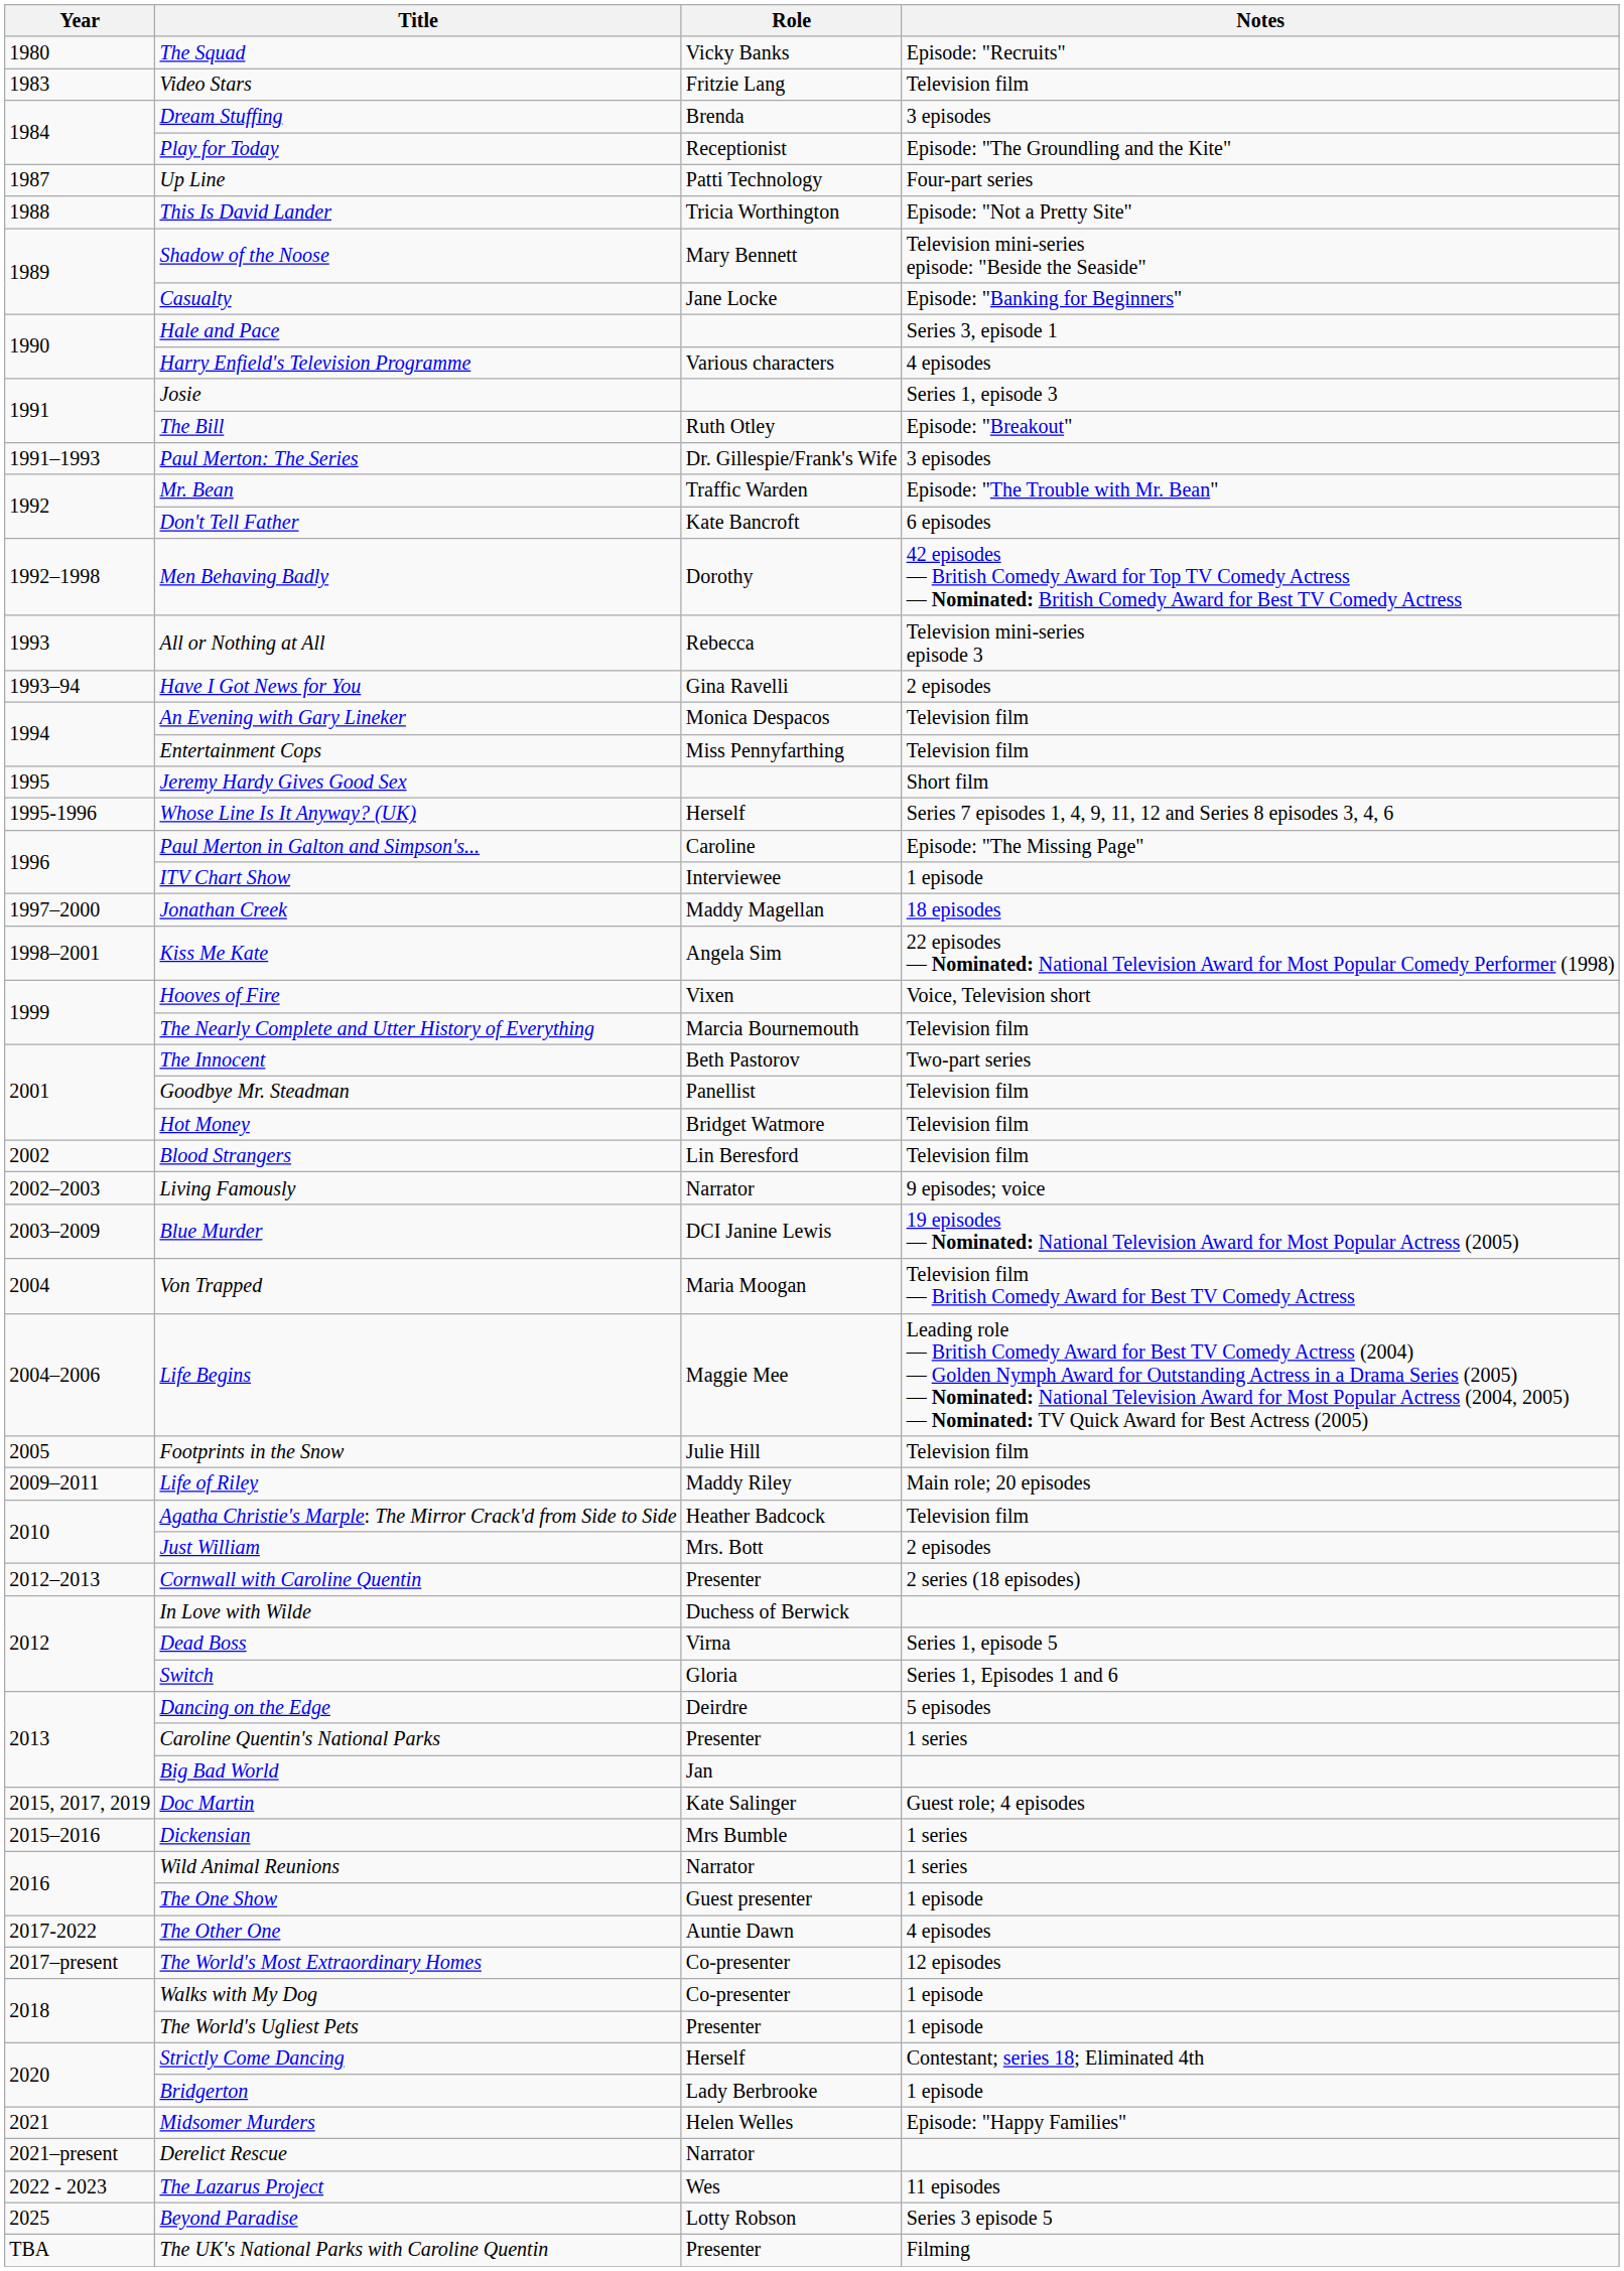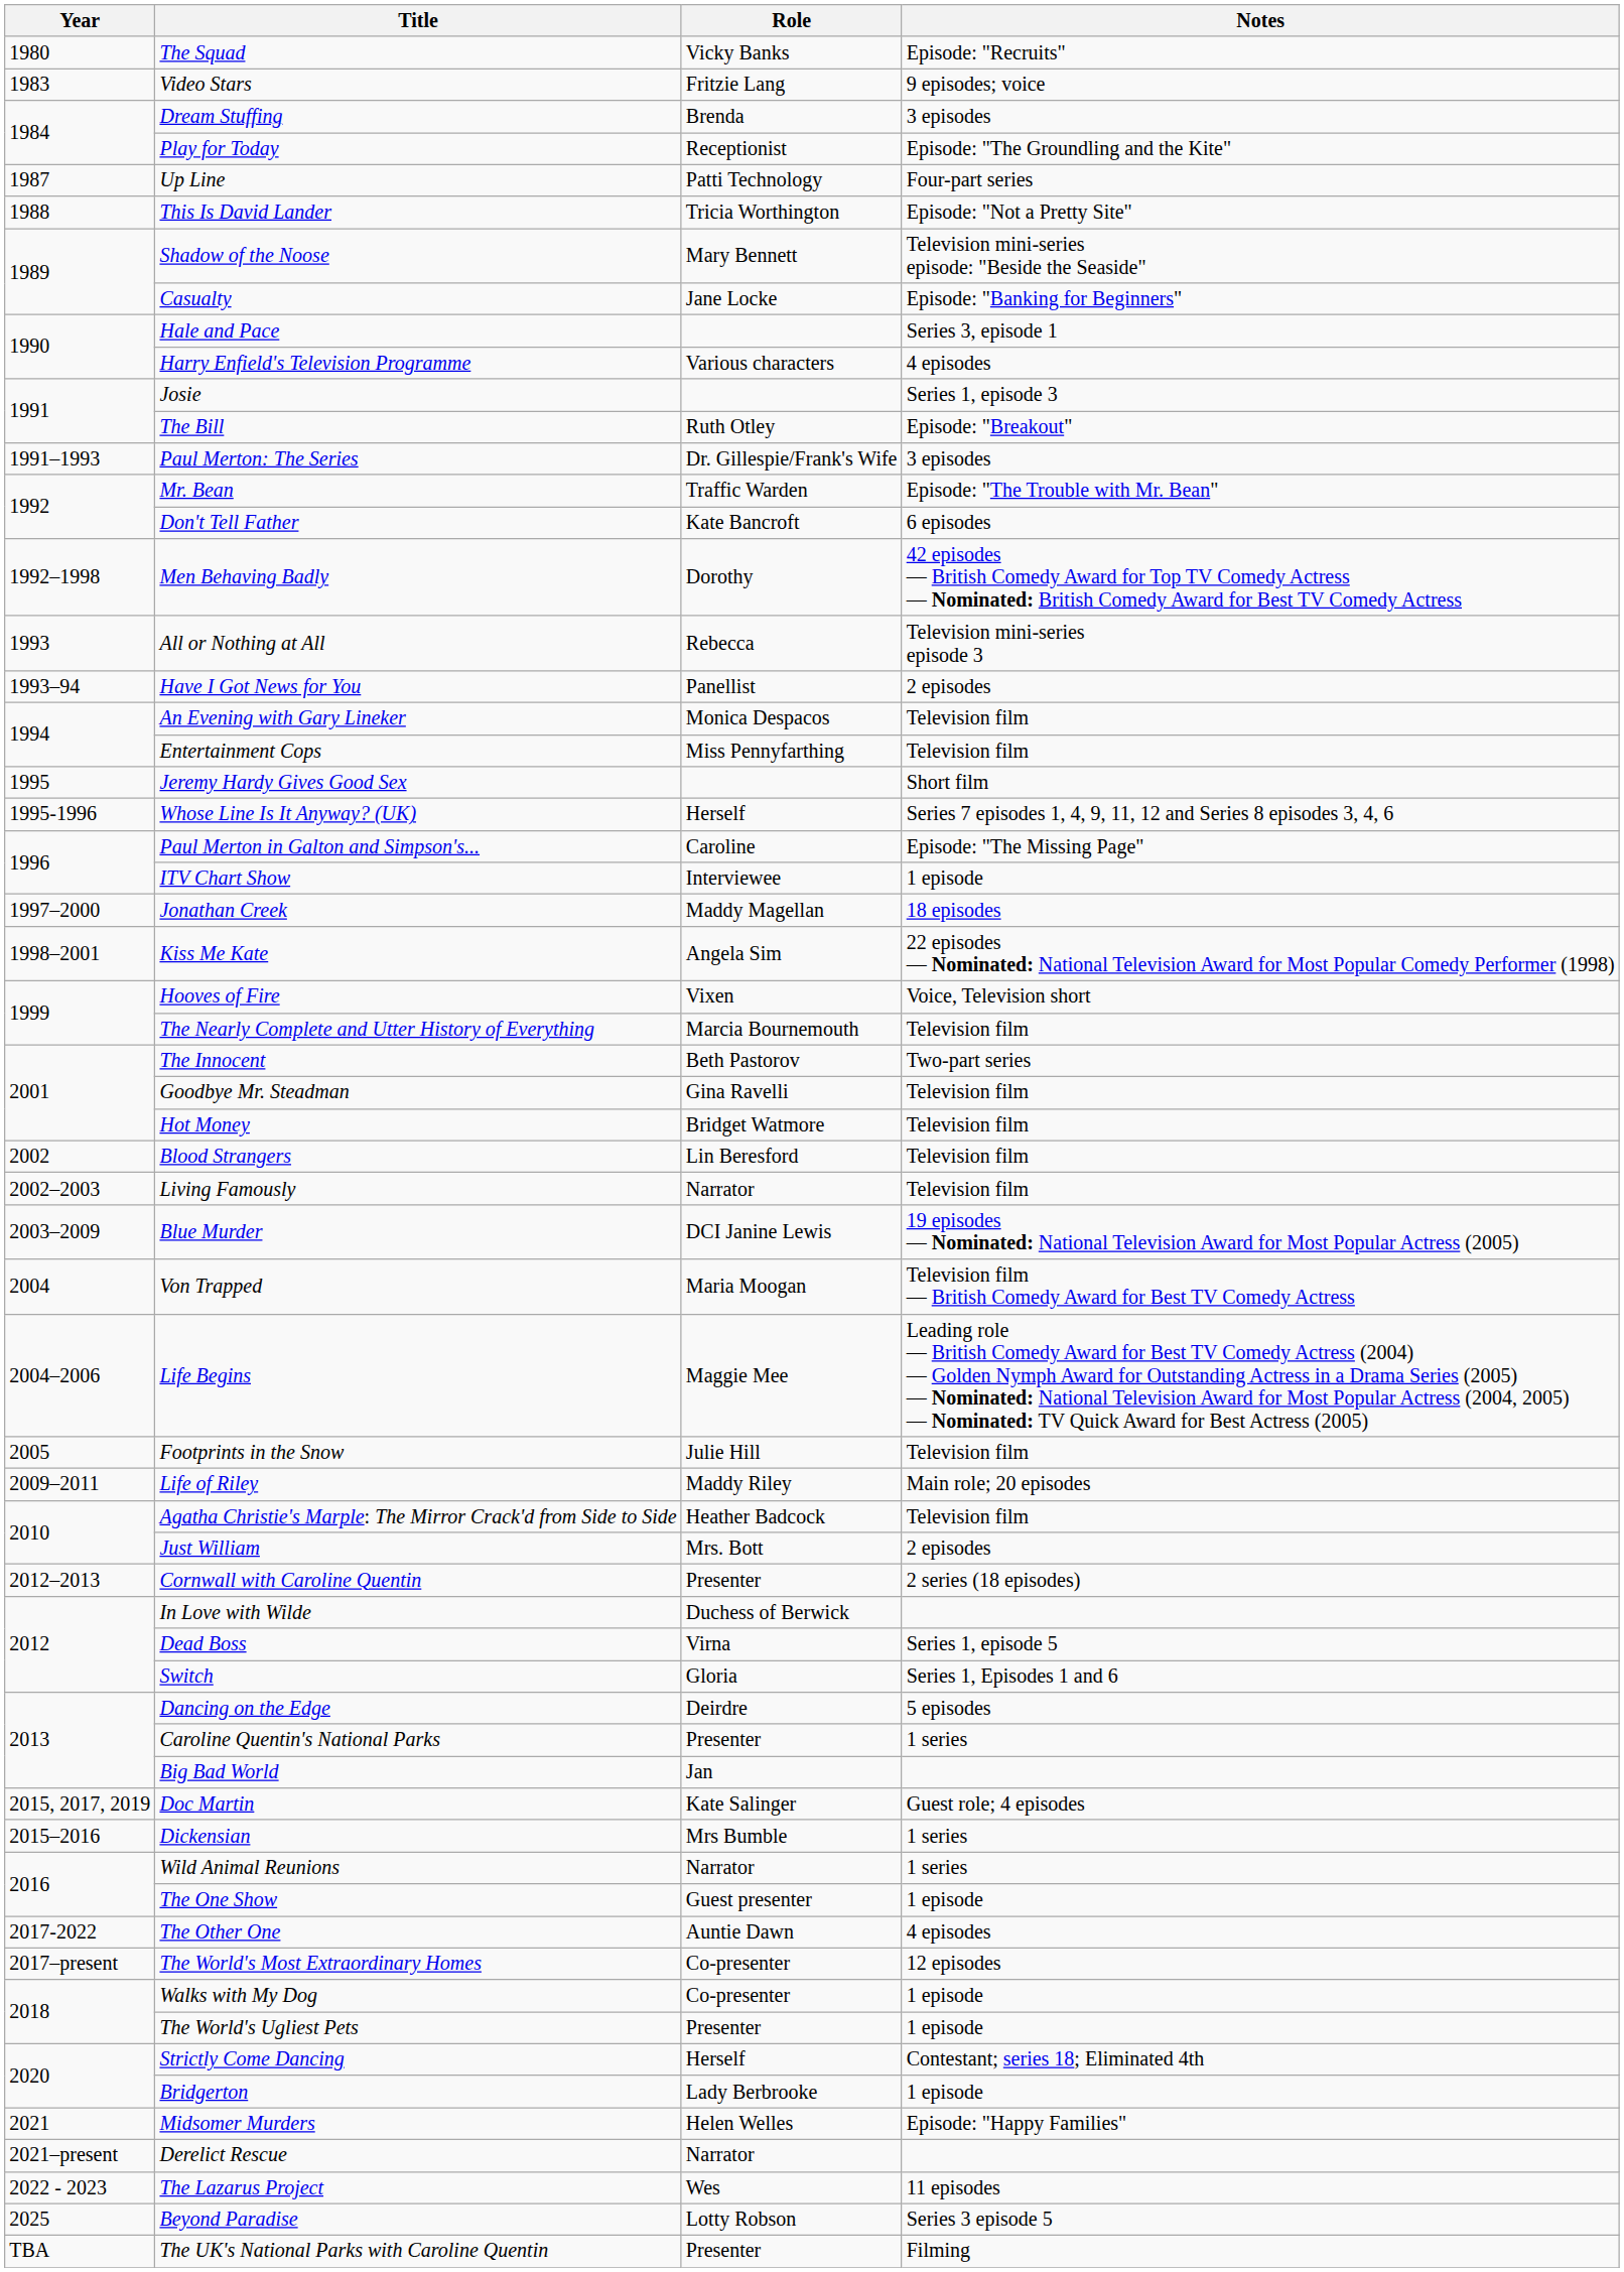Video Stars | Notes: Television film -> 9 episodes; voice
Have I Got News for You | Role: Gina Ravelli -> Panellist
Goodbye Mr. Steadman | Role: Panellist -> Gina Ravelli
Living Famously | Notes: 9 episodes; voice -> Television film
